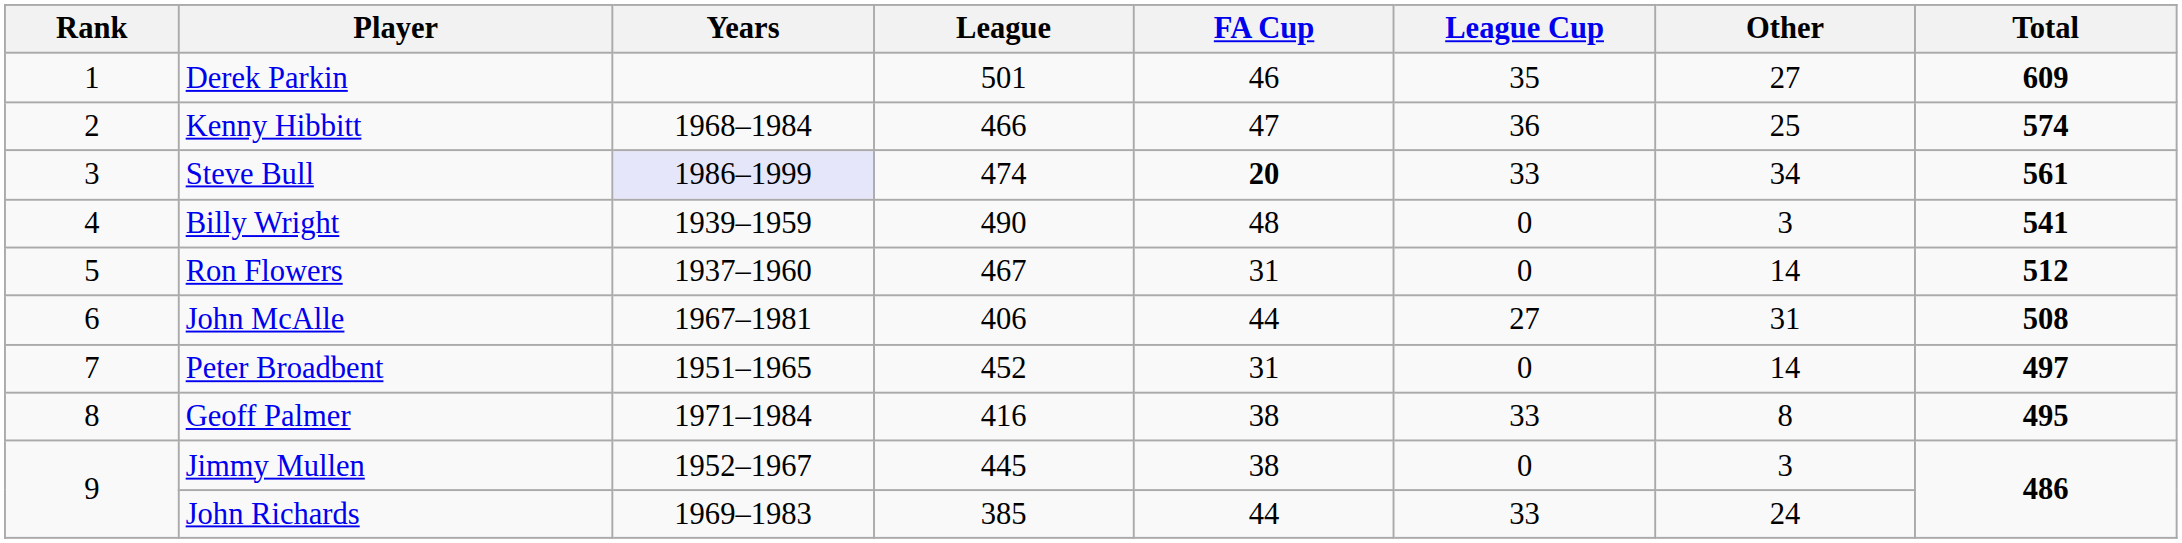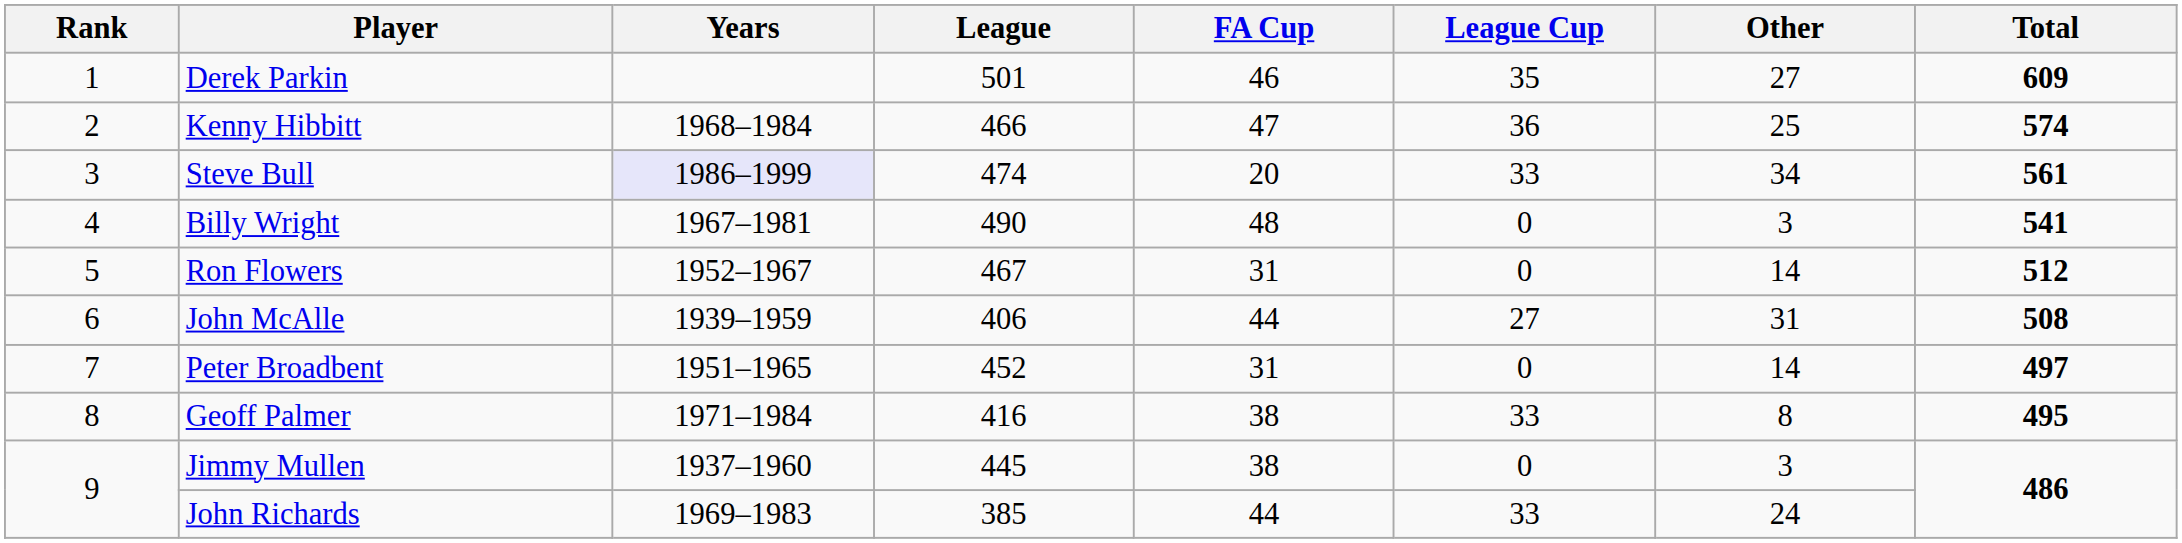Steve Bull | FA Cup: bold -> normal
Billy Wright | Years: 1939–1959 -> 1967–1981
Ron Flowers | Years: 1937–1960 -> 1952–1967
John McAlle | Years: 1967–1981 -> 1939–1959
Jimmy Mullen | Years: 1952–1967 -> 1937–1960
